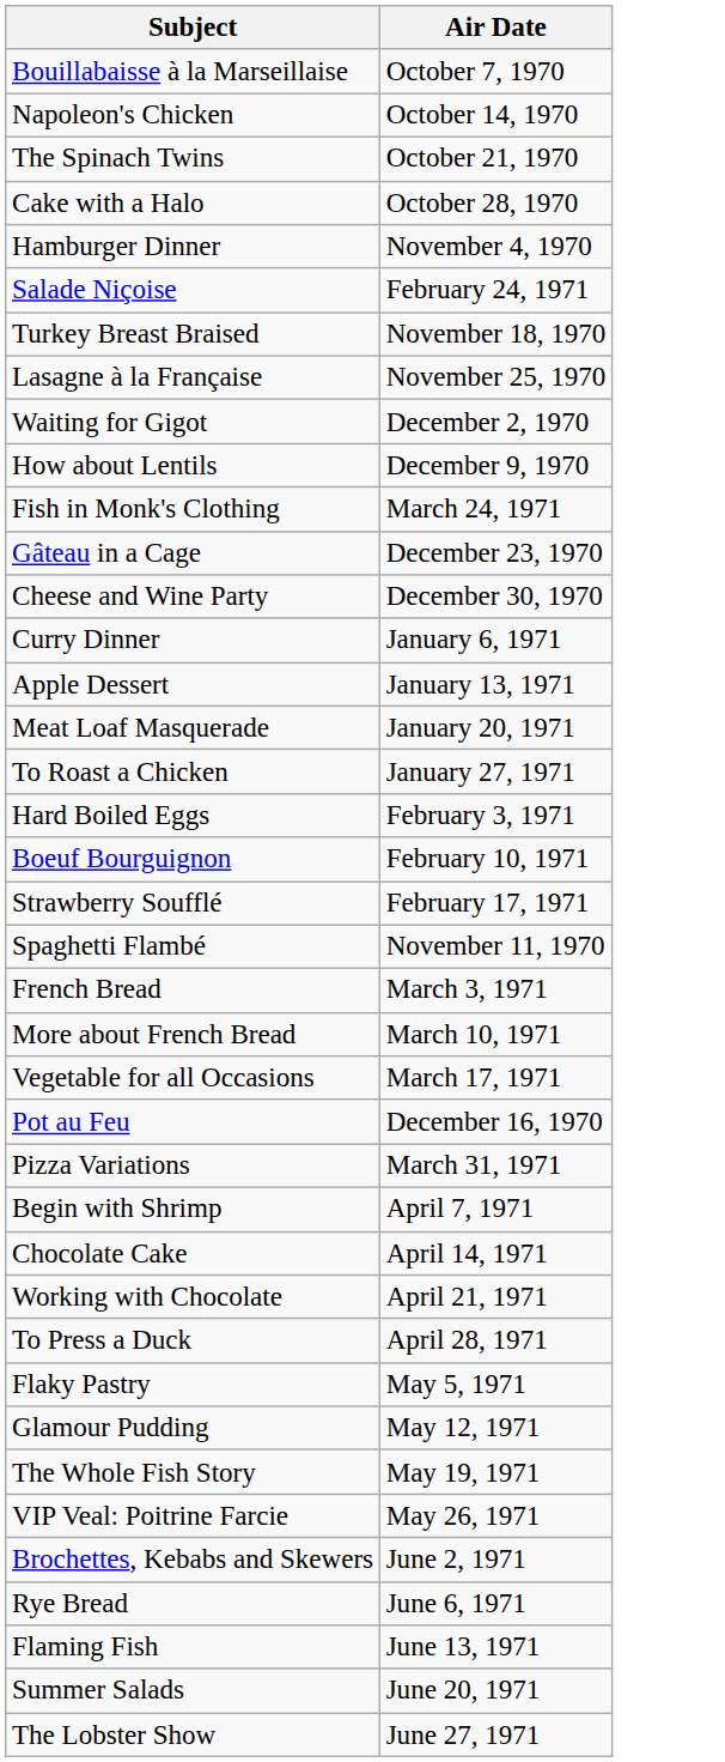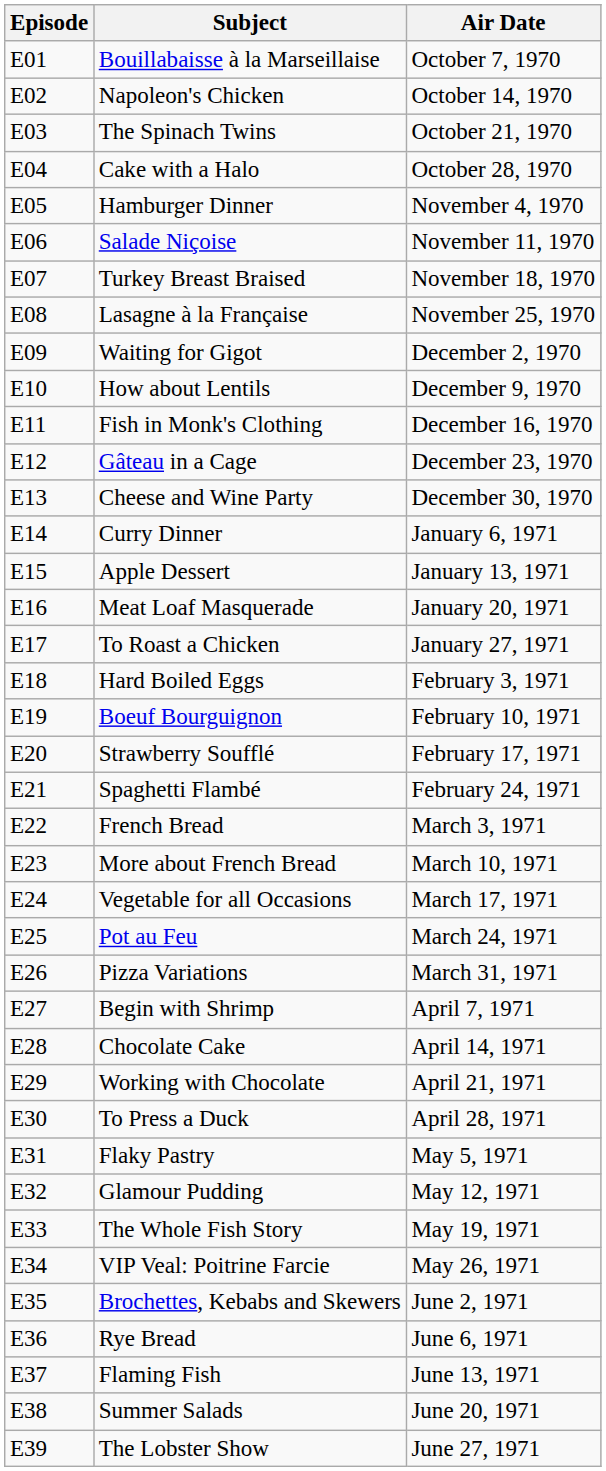+ column: Episode | E01 | E02 | E03 | E04 | E05 | E06 | E07 | E08 | E09 | E10 | E11 | E12 | E13 | E14 | E15 | E16 | E17 | E18 | E19 | E20 | E21 | E22 | E23 | E24 | E25 | E26 | E27 | E28 | E29 | E30 | E31 | E32 | E33 | E34 | E35 | E36 | E37 | E38 | E39
Salade Niçoise | Air Date: February 24, 1971 -> November 11, 1970
Fish in Monk's Clothing | Air Date: March 24, 1971 -> December 16, 1970
Spaghetti Flambé | Air Date: November 11, 1970 -> February 24, 1971
Pot au Feu | Air Date: December 16, 1970 -> March 24, 1971
